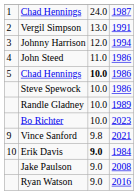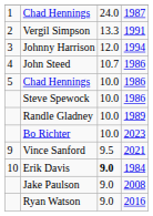Vergil Simpson | column 3: 13.0 -> 13.3
John Steed | column 3: 11.0 -> 10.7
Chad Hennings / 1986 | column 3: bold -> normal
Vince Sanford | column 3: 9.8 -> 9.5
